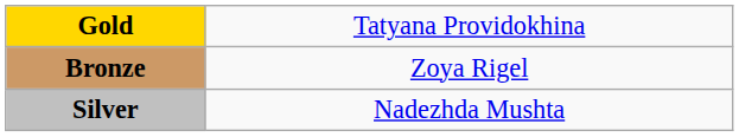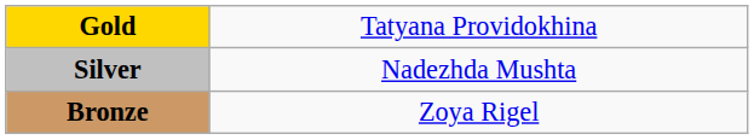rows swapped: Silver <-> Bronze
